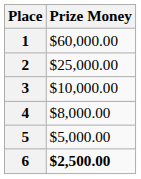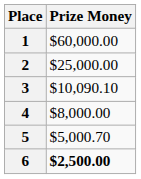3 | Prize Money: $10,000.00 -> $10,090.10
5 | Prize Money: $5,000.00 -> $5,000.70
